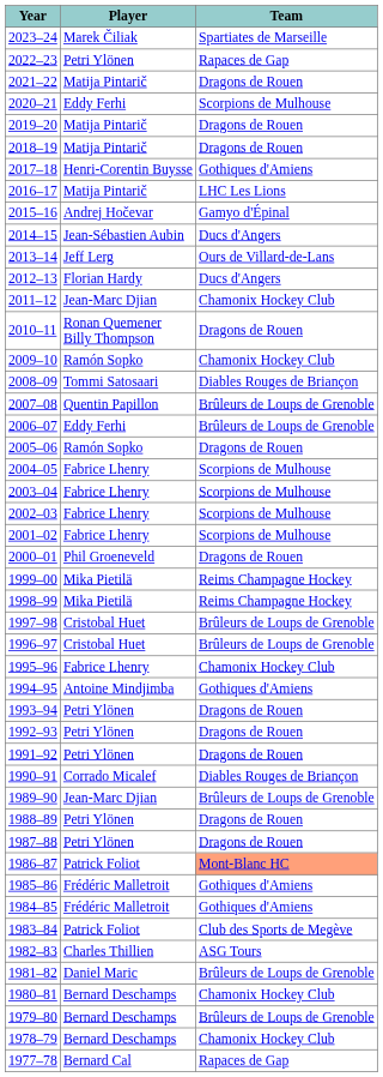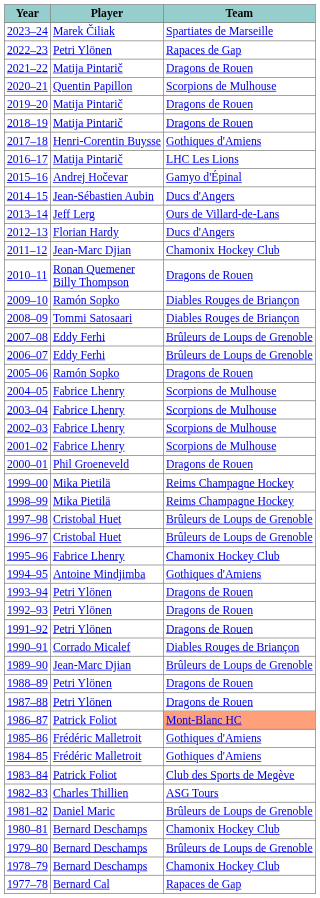2020–21 | Player: Eddy Ferhi -> Quentin Papillon
2009–10 | Team: Chamonix Hockey Club -> Diables Rouges de Briançon
2007–08 | Player: Quentin Papillon -> Eddy Ferhi
